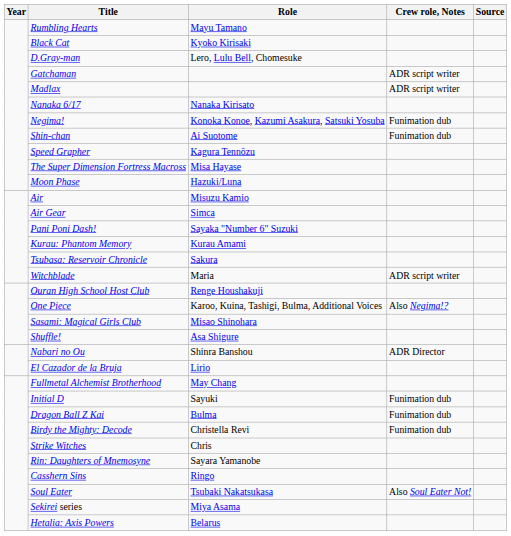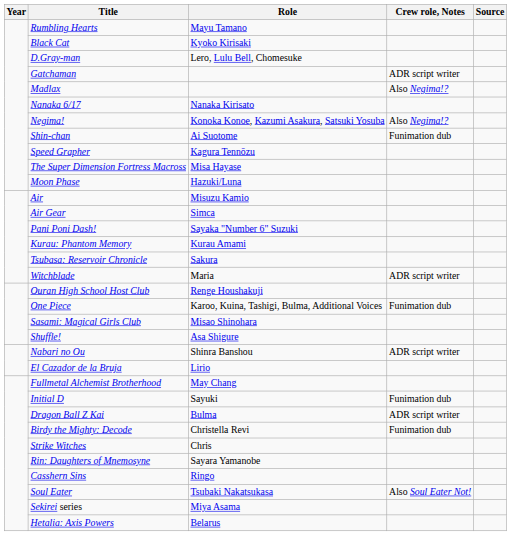Madlax | Crew role, Notes: ADR script writer -> Also Negima!?
Negima! | Crew role, Notes: Funimation dub -> Also Negima!?
One Piece | Crew role, Notes: Also Negima!? -> Funimation dub
Nabari no Ou | Crew role, Notes: ADR Director -> ADR script writer
Dragon Ball Z Kai | Crew role, Notes: Funimation dub -> ADR script writer
